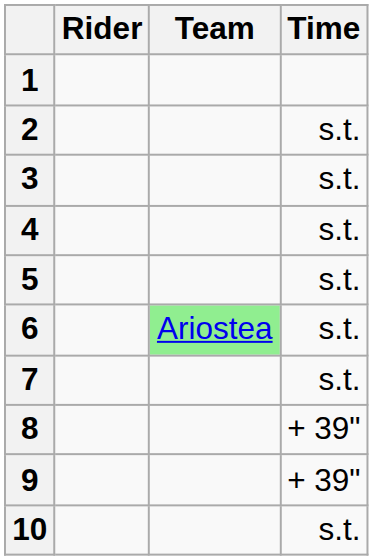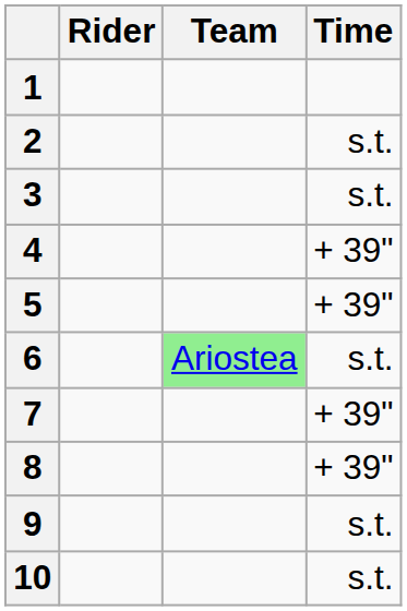4 | Time: s.t. -> + 39"
5 | Time: s.t. -> + 39"
7 | Time: s.t. -> + 39"
9 | Time: + 39" -> s.t.
